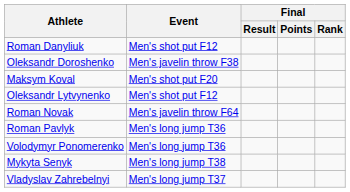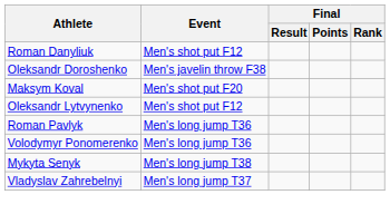- row: Roman Novak | Men's javelin throw F64
